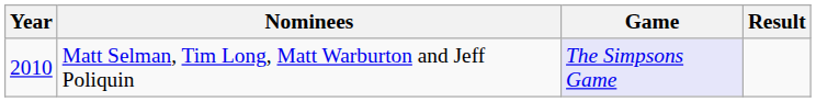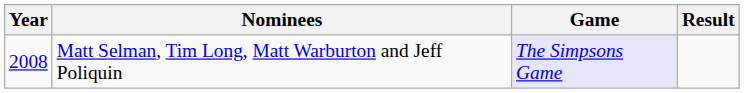Matt Selman, Tim Long, Matt Warburton and Jeff Poliquin | Year: 2010 -> 2008
